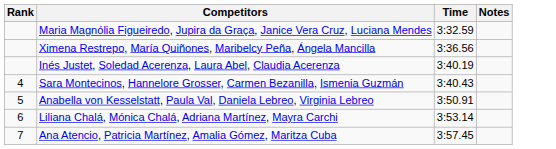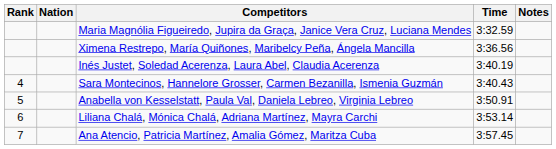+ column: Nation
